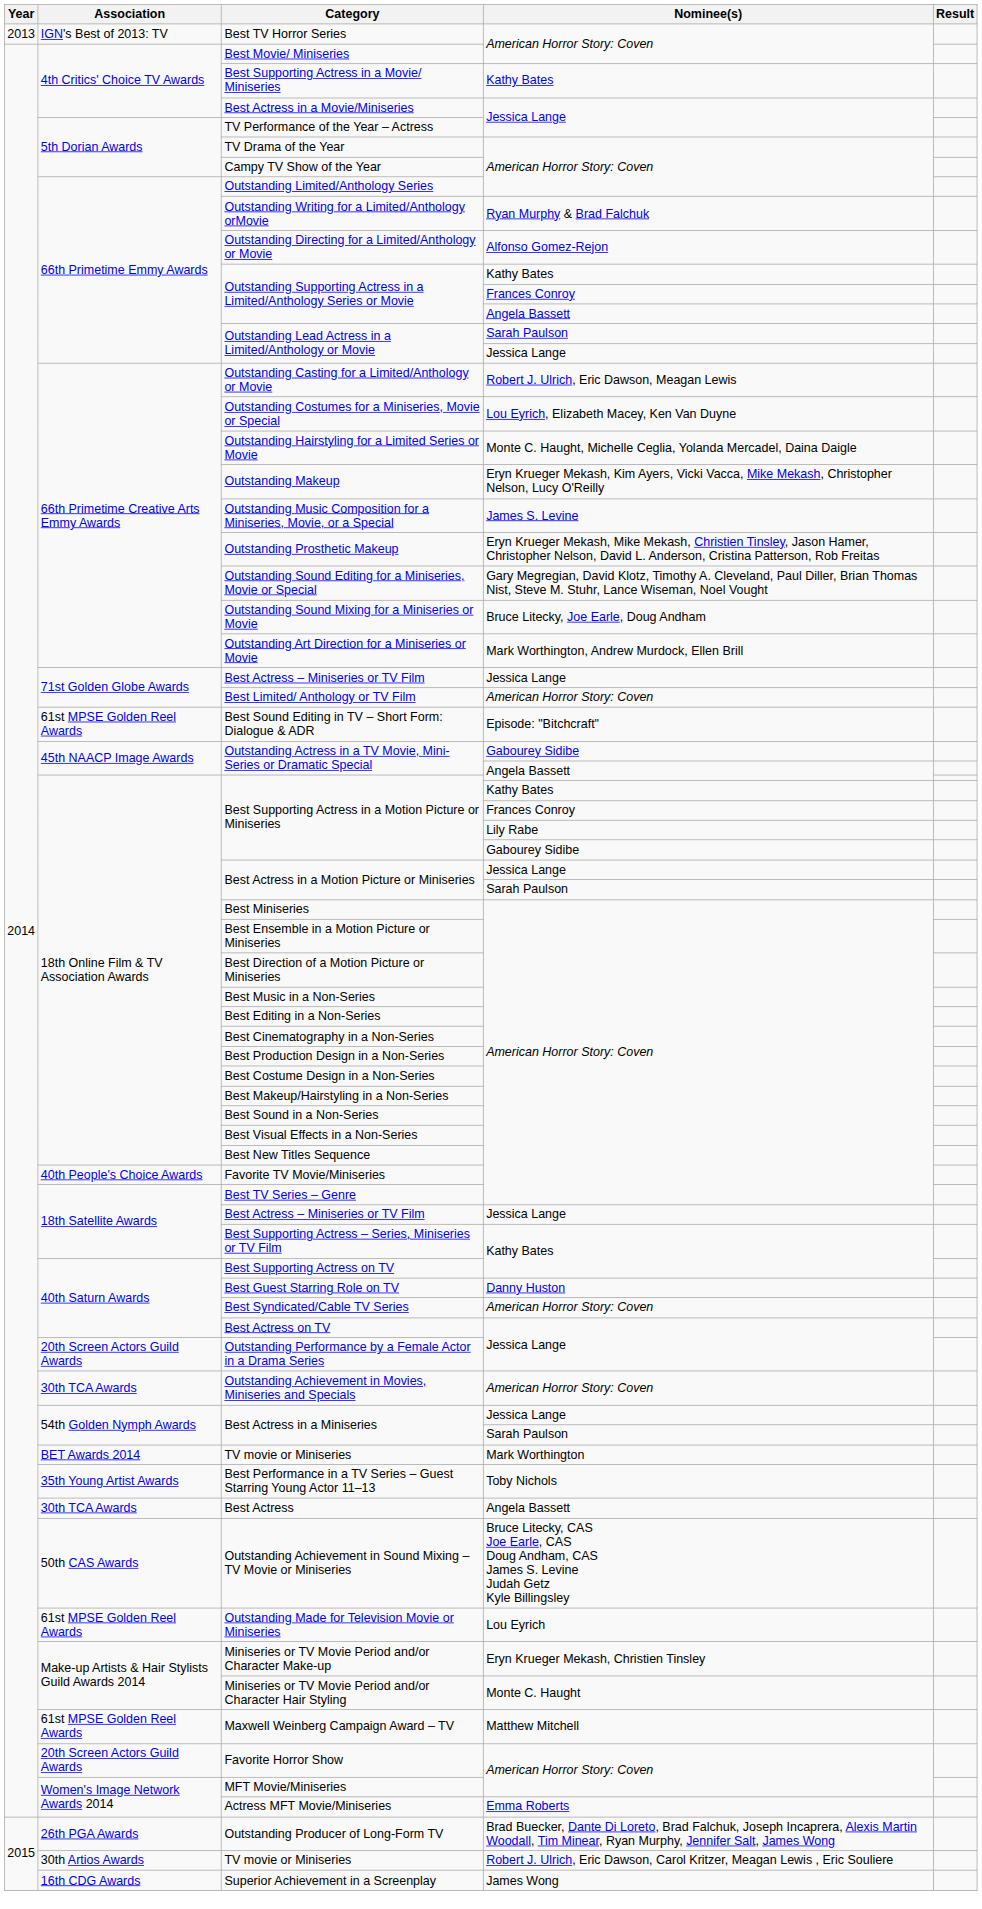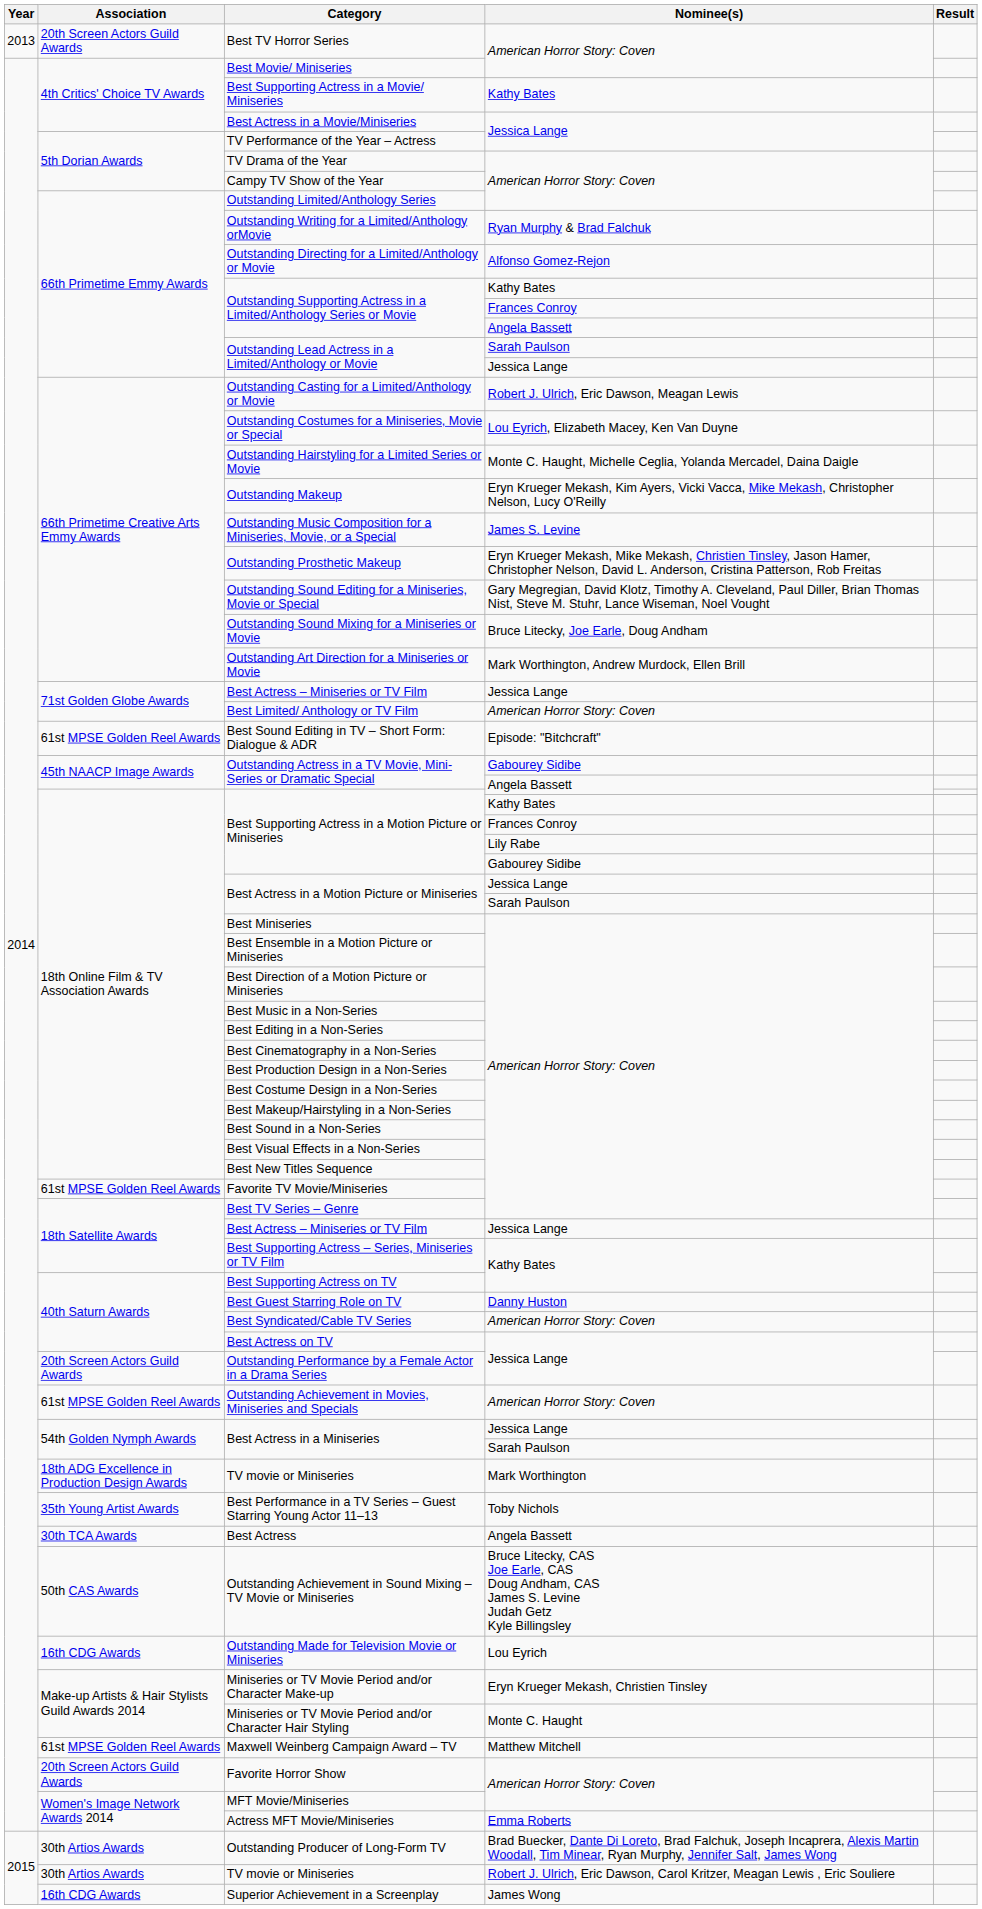Best TV Horror Series | Association: IGN's Best of 2013: TV -> 20th Screen Actors Guild Awards
Favorite TV Movie/Miniseries | Association: 40th People's Choice Awards -> 61st MPSE Golden Reel Awards
Outstanding Achievement in Movies, Miniseries and Specials | Association: 30th TCA Awards -> 61st MPSE Golden Reel Awards
TV movie or Miniseries / Mark Worthington | Association: BET Awards 2014 -> 18th ADG Excellence in Production Design Awards
Outstanding Made for Television Movie or Miniseries | Association: 61st MPSE Golden Reel Awards -> 16th CDG Awards
Outstanding Producer of Long-Form TV | Association: 26th PGA Awards -> 30th Artios Awards
